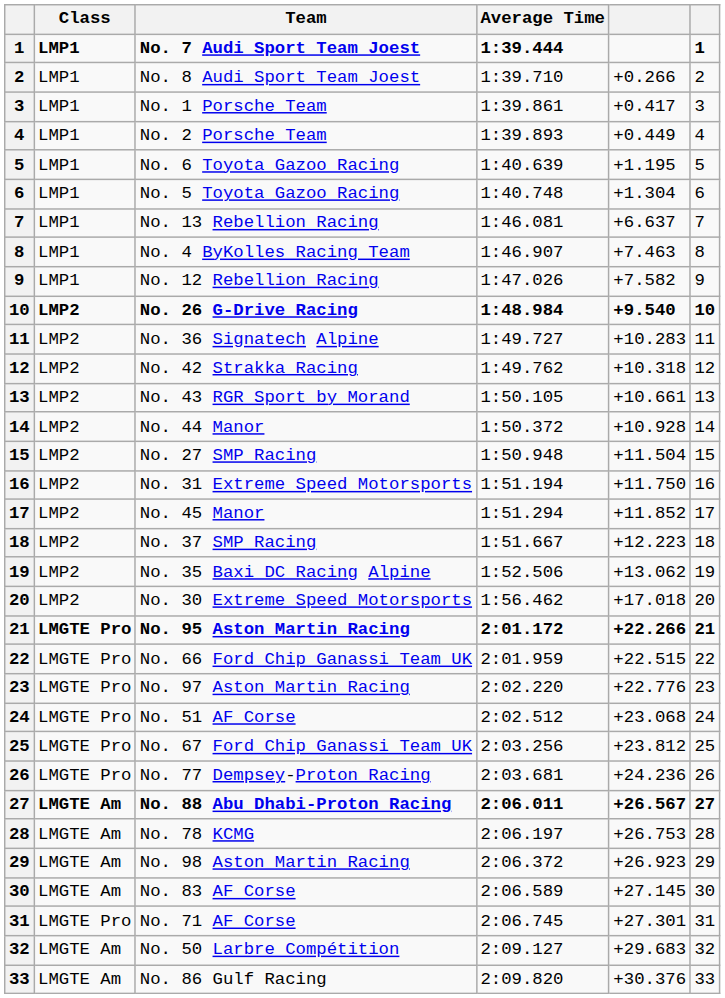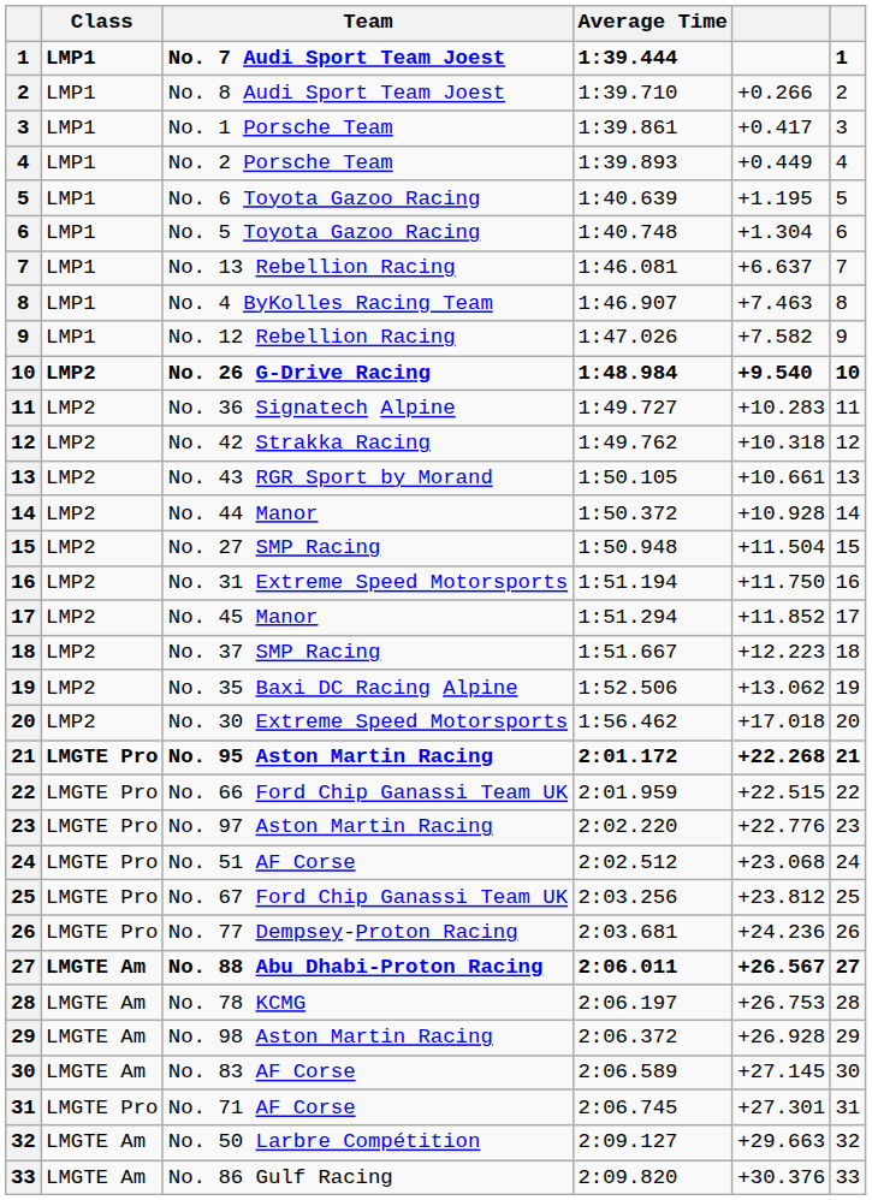No. 95 Aston Martin Racing | column 5: +22.266 -> +22.268
No. 98 Aston Martin Racing | column 5: +26.923 -> +26.928
No. 50 Larbre Compétition | column 5: +29.683 -> +29.663
